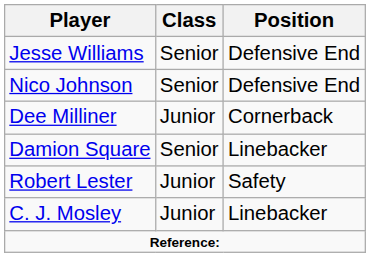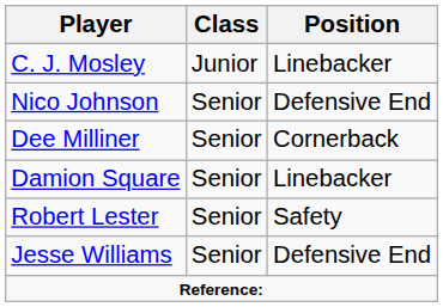rows swapped: C. J. Mosley <-> Jesse Williams
Dee Milliner | Class: Junior -> Senior
Robert Lester | Class: Junior -> Senior
